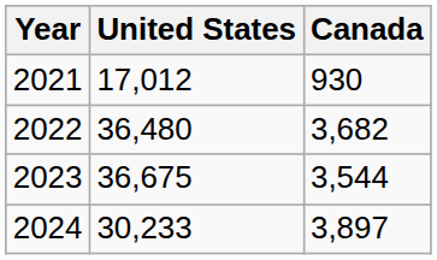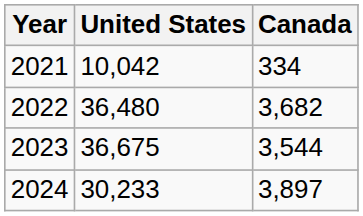2021 | United States: 17,012 -> 10,042
2021 | Canada: 930 -> 334
